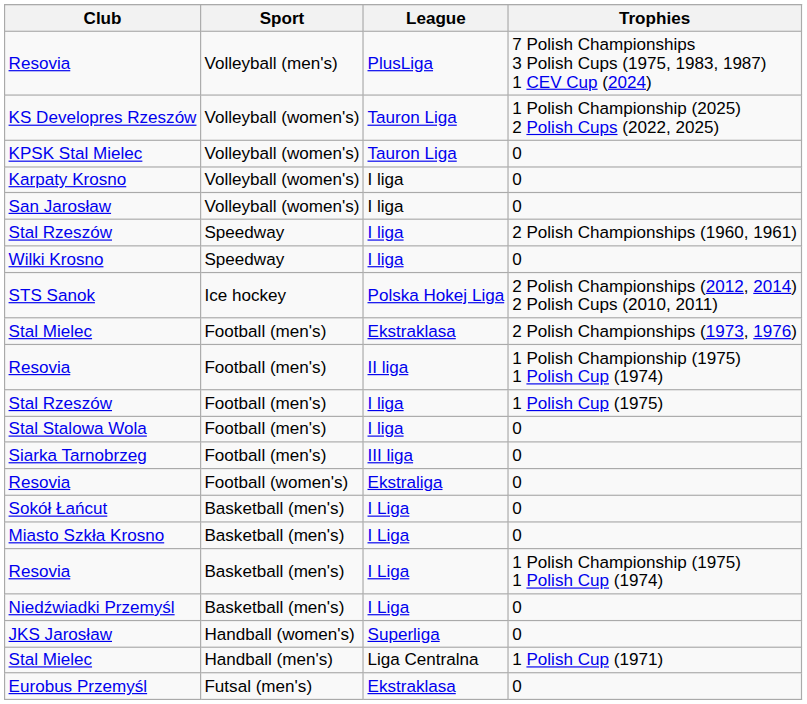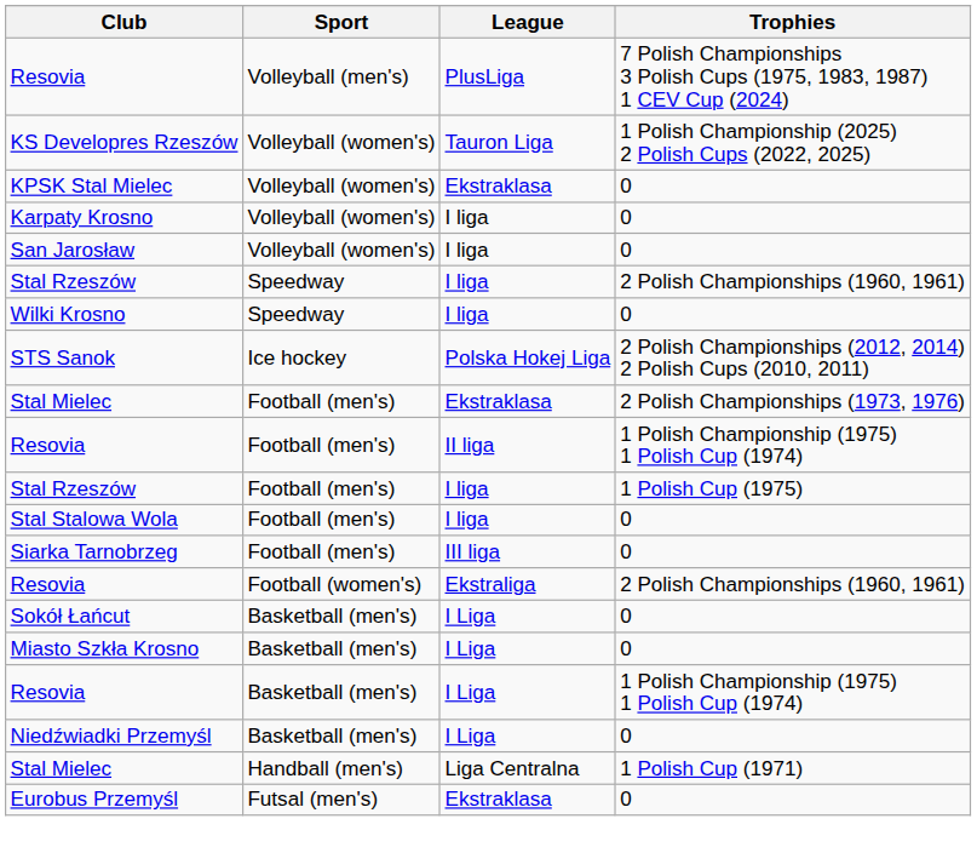KPSK Stal Mielec | League: Tauron Liga -> Ekstraklasa
Resovia / Football (women's) | Trophies: 0 -> 2 Polish Championships (1960, 1961)
- row: JKS Jarosław | Handball (women's) | Superliga | 0
